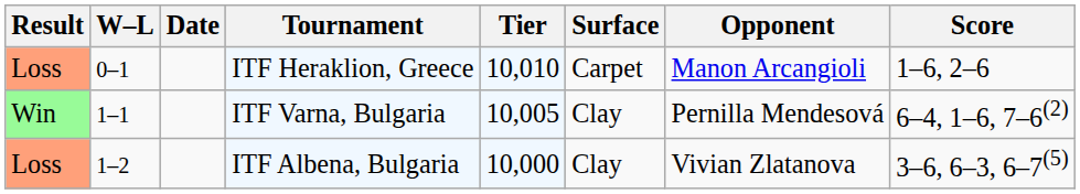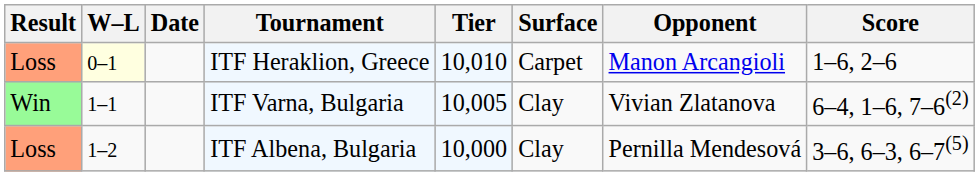ITF Heraklion, Greece | W–L: no background -> lightyellow background
ITF Varna, Bulgaria | Opponent: Pernilla Mendesová -> Vivian Zlatanova
ITF Albena, Bulgaria | Opponent: Vivian Zlatanova -> Pernilla Mendesová
